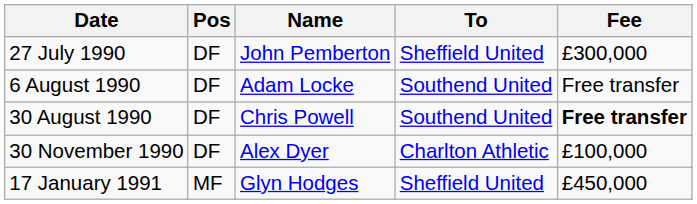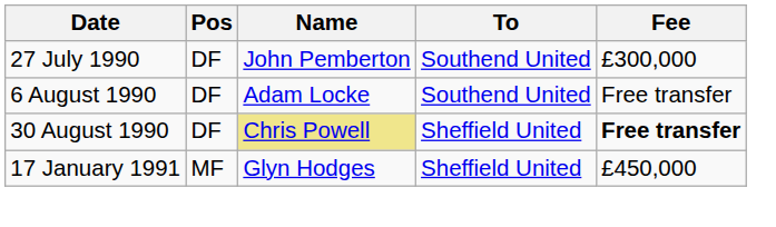27 July 1990 | To: Sheffield United -> Southend United
30 August 1990 | Name: no background -> khaki background
30 August 1990 | To: Southend United -> Sheffield United
- row: 30 November 1990 | DF | Alex Dyer | Charlton Athletic | £100,000
